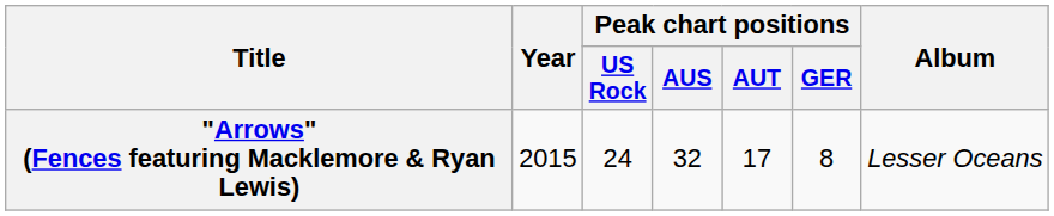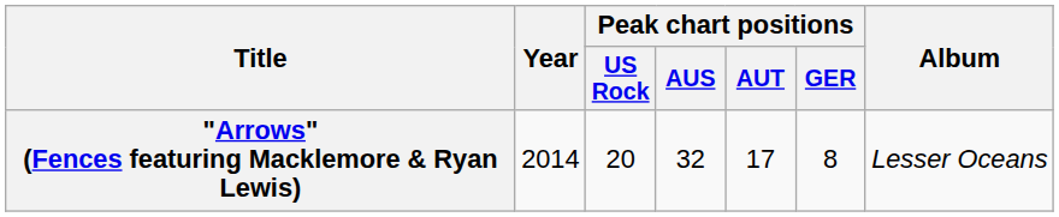"Arrows" (Fences featuring Macklemore & Ryan Lewis) | Year: 2015 -> 2014
"Arrows" (Fences featuring Macklemore & Ryan Lewis) | Peak chart positions / US Rock: 24 -> 20
